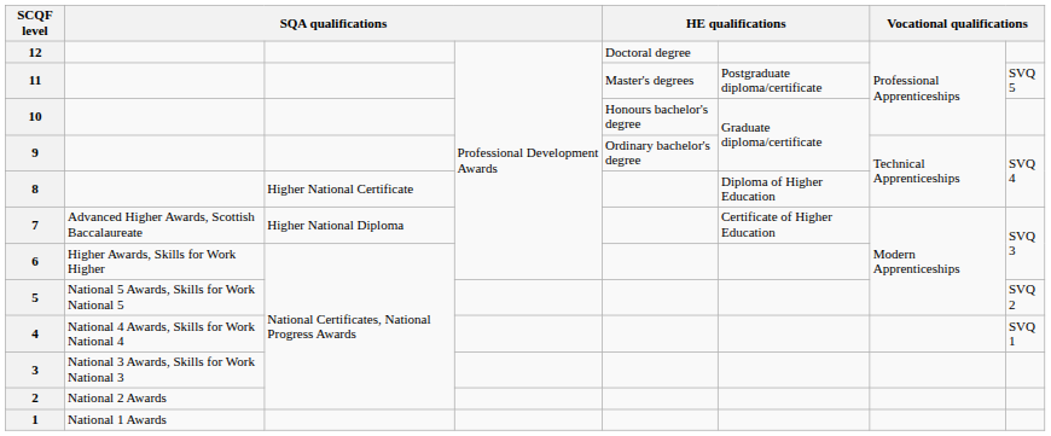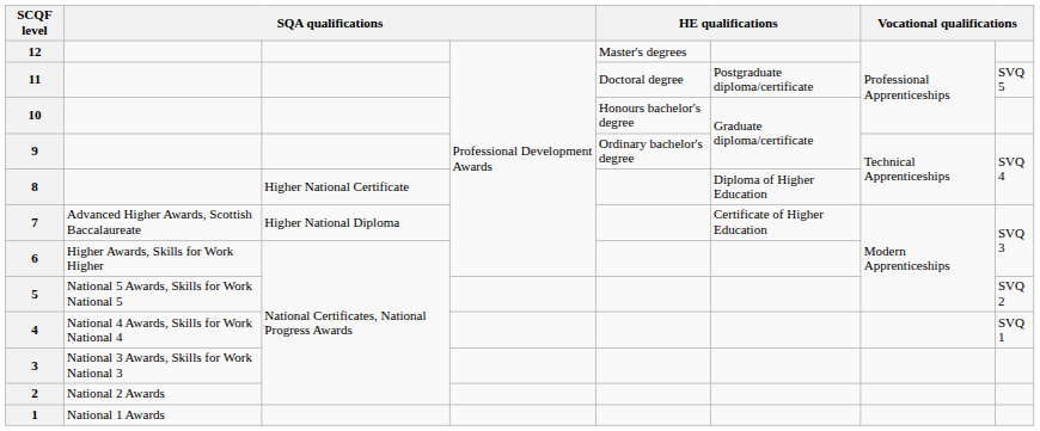12 | column 5: Doctoral degree -> Master's degrees
11 | column 5: Master's degrees -> Doctoral degree
